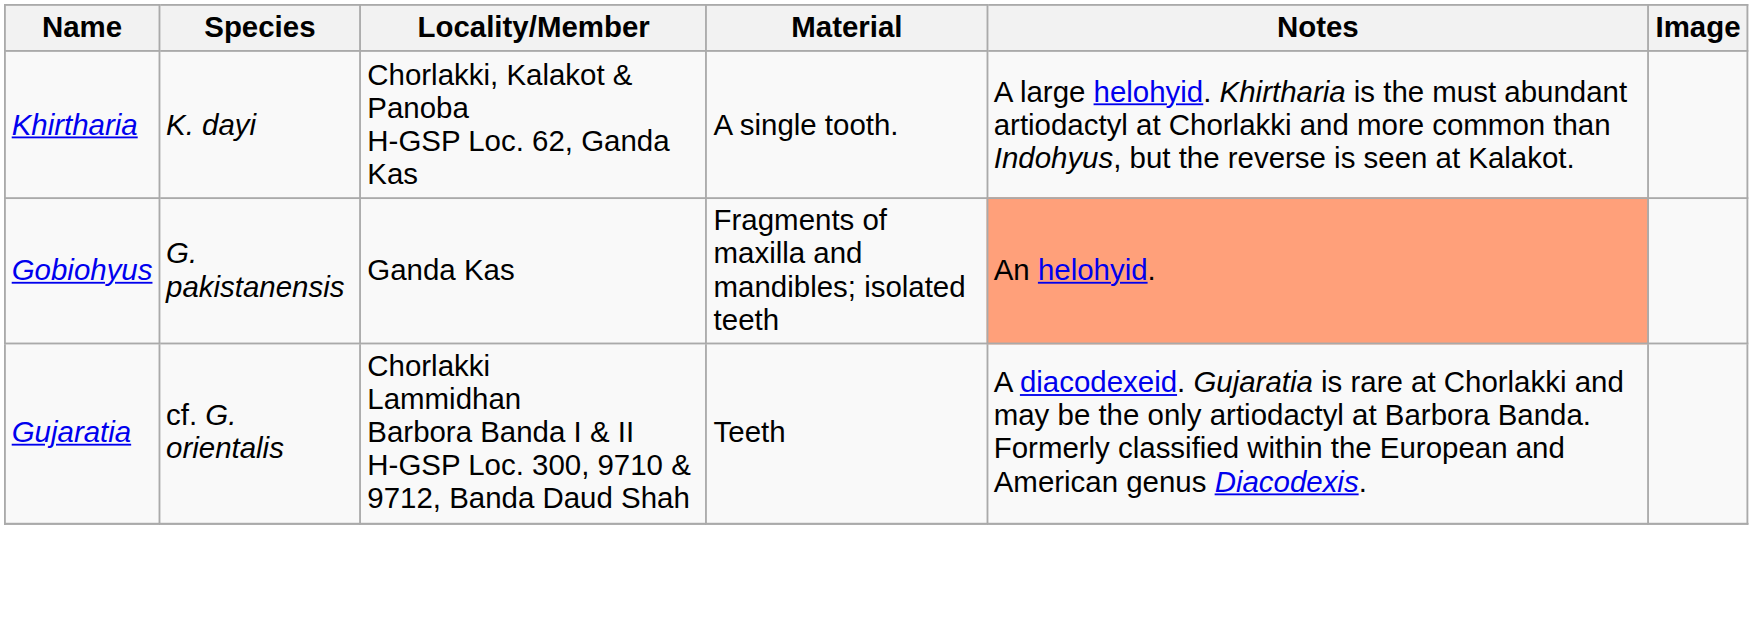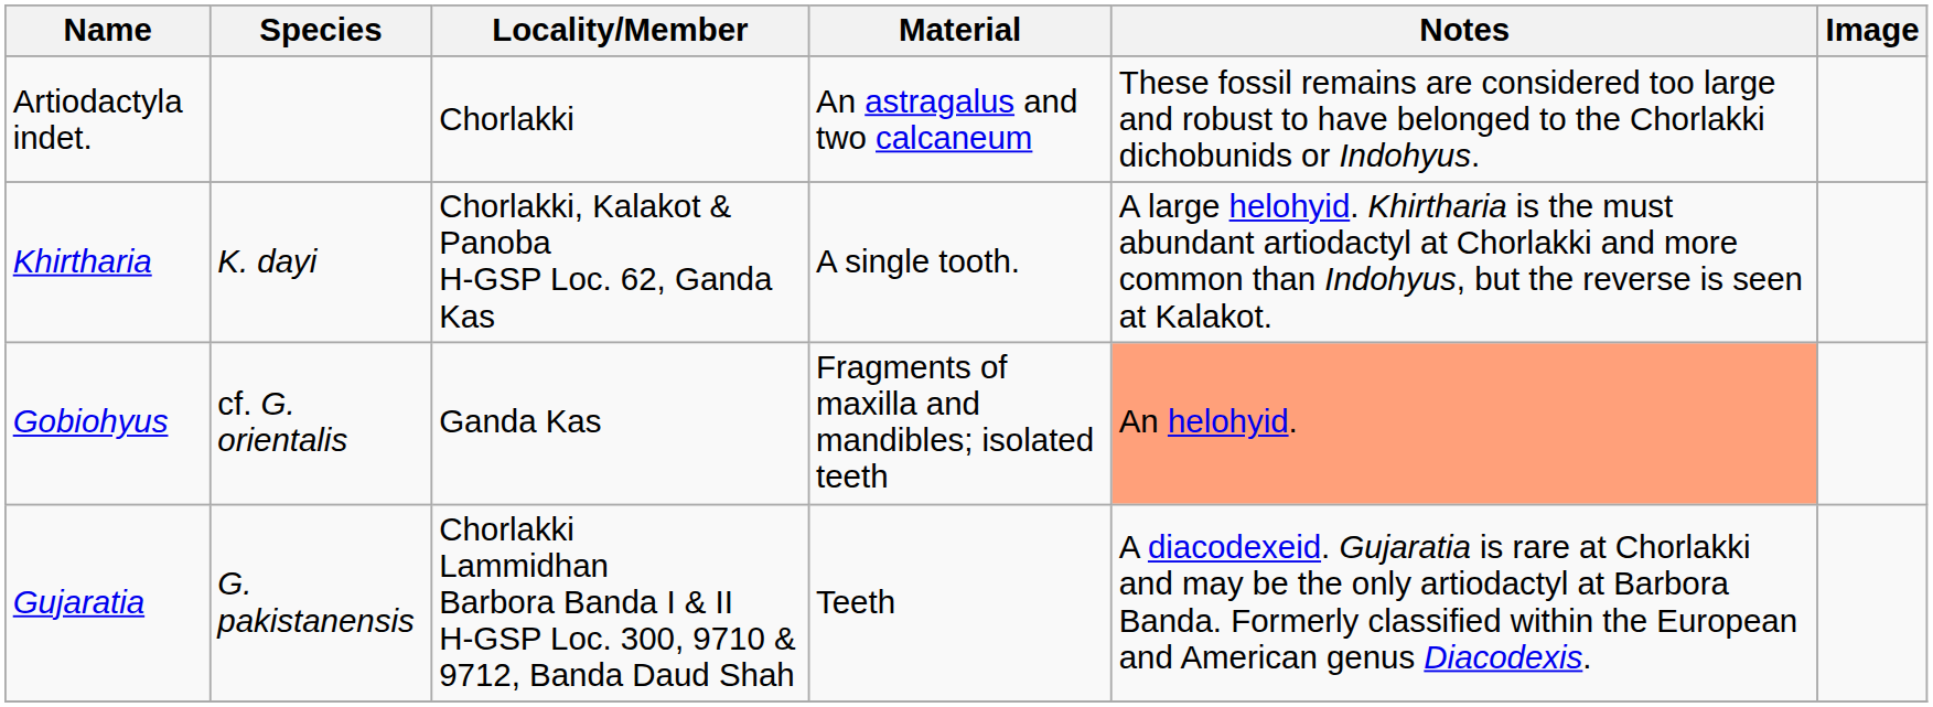+ row: Artiodactyla indet. | Chorlakki | An astragalus and two calcaneum | These fossil remains are considered too large and robust to have belonged to the Chorlakki dichobunids or Indohyus.
Gobiohyus | Species: G. pakistanensis -> cf. G. orientalis
Gujaratia | Species: cf. G. orientalis -> G. pakistanensis
